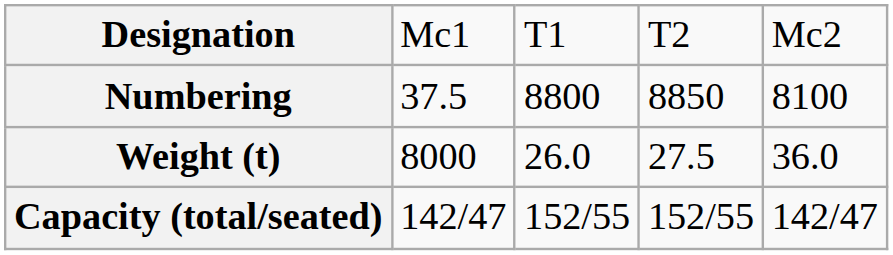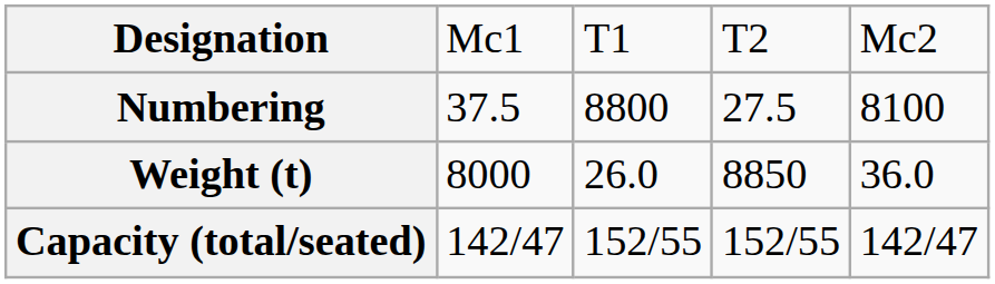Numbering | column 4: 8850 -> 27.5
Weight (t) | column 4: 27.5 -> 8850
